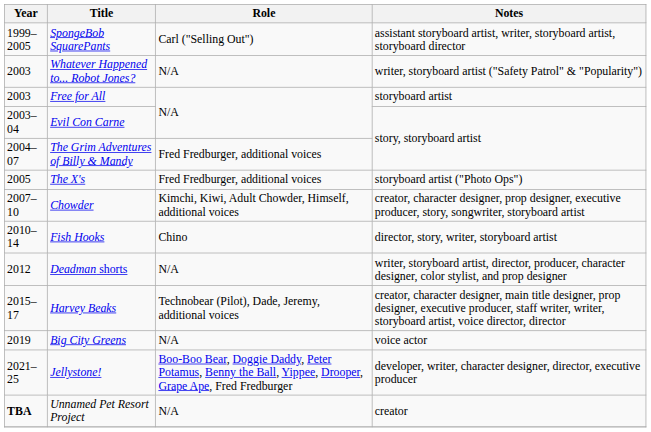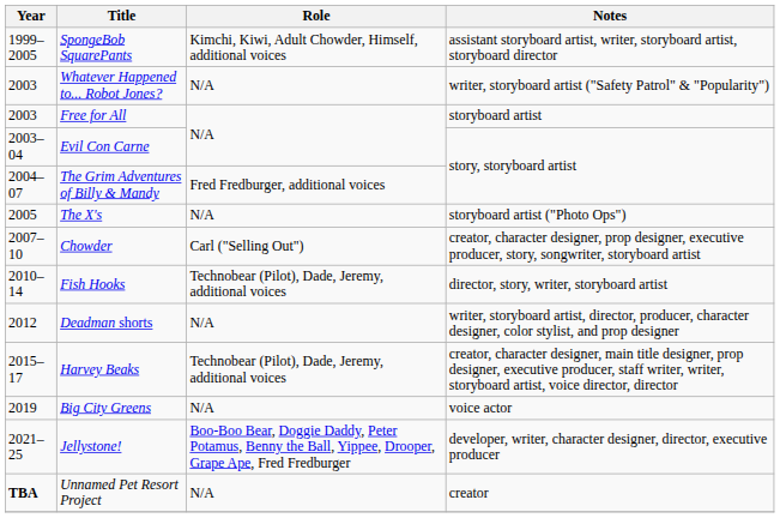SpongeBob SquarePants | Role: Carl ("Selling Out") -> Kimchi, Kiwi, Adult Chowder, Himself, additional voices
The X's | Role: Fred Fredburger, additional voices -> N/A
Chowder | Role: Kimchi, Kiwi, Adult Chowder, Himself, additional voices -> Carl ("Selling Out")
Fish Hooks | Role: Chino -> Technobear (Pilot), Dade, Jeremy, additional voices
